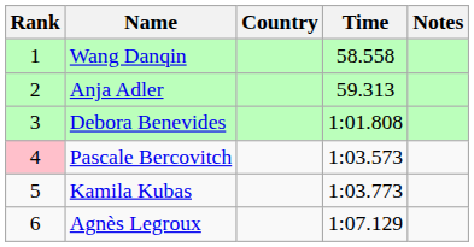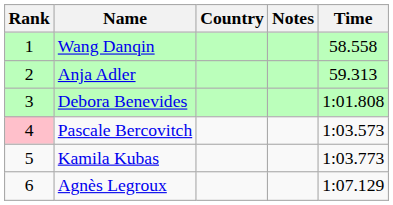columns swapped: Time <-> Notes
